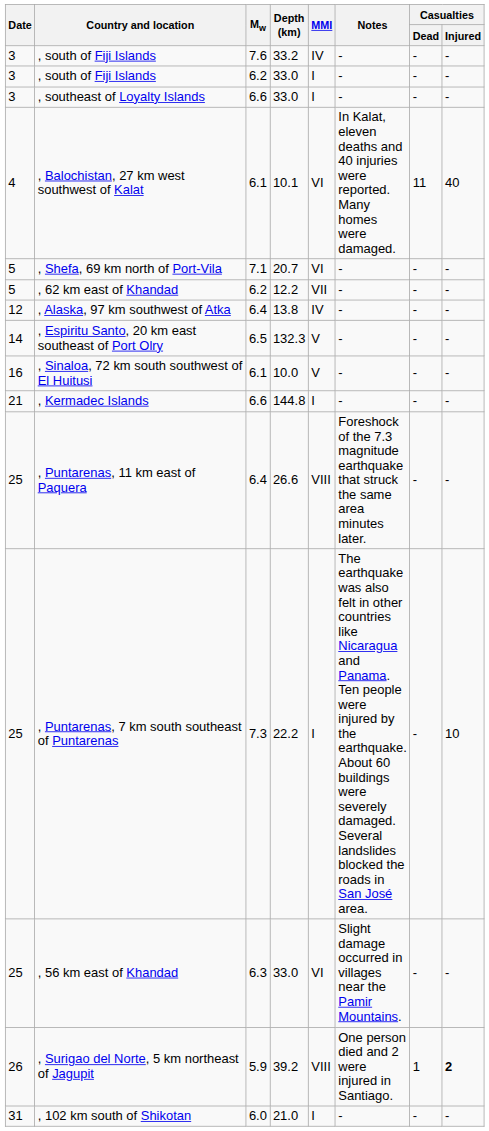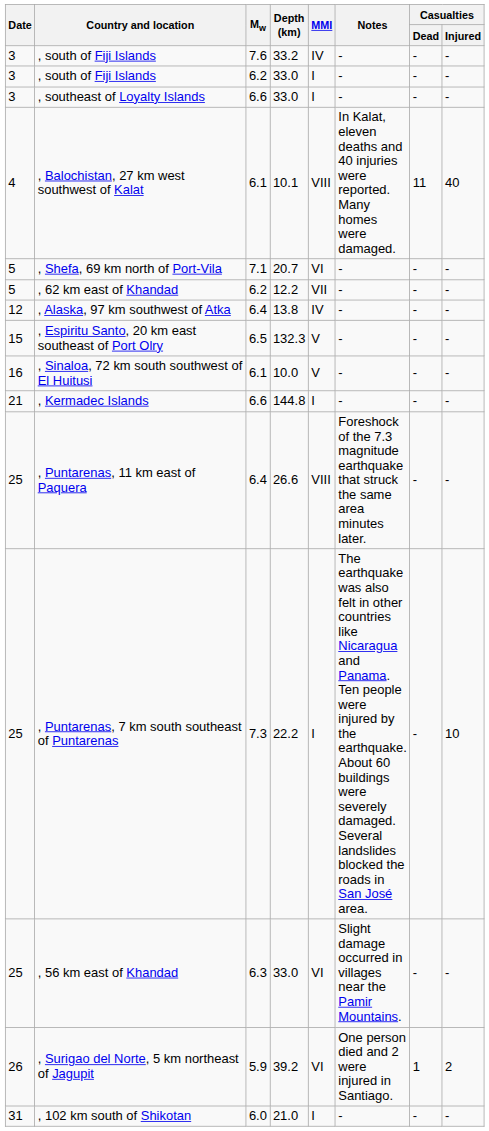, Balochistan, 27 km west southwest of Kalat | MMI: VI -> VIII
, Espiritu Santo, 20 km east southeast of Port Olry | Date: 14 -> 15
, Surigao del Norte, 5 km northeast of Jagupit | MMI: VIII -> VI
, Surigao del Norte, 5 km northeast of Jagupit | Casualties / Injured: bold -> normal
